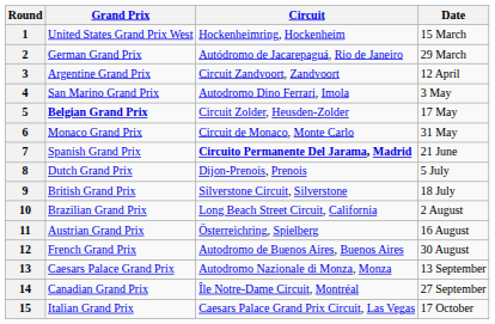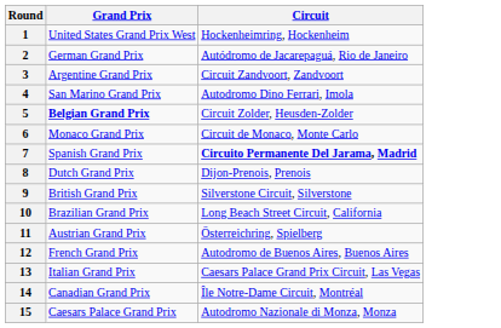- column: Date | 15 March | 29 March | 12 April | 3 May | 17 May | 31 May | 21 June | 5 July | 18 July | 2 August | 16 August | 30 August | 13 September | 27 September | 17 October
13 | Grand Prix: Caesars Palace Grand Prix -> Italian Grand Prix
13 | Circuit: Autodromo Nazionale di Monza, Monza -> Caesars Palace Grand Prix Circuit, Las Vegas
15 | Grand Prix: Italian Grand Prix -> Caesars Palace Grand Prix
15 | Circuit: Caesars Palace Grand Prix Circuit, Las Vegas -> Autodromo Nazionale di Monza, Monza
